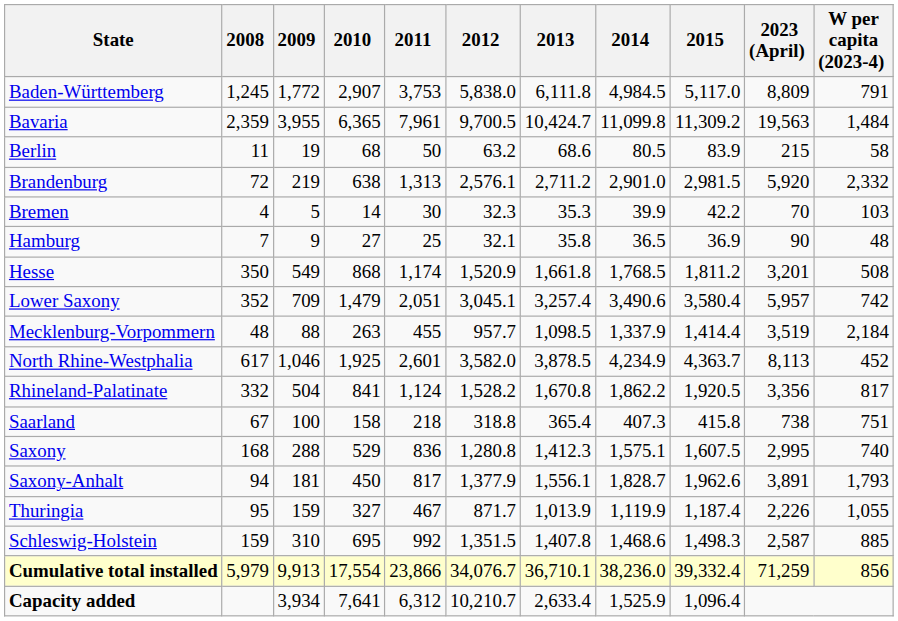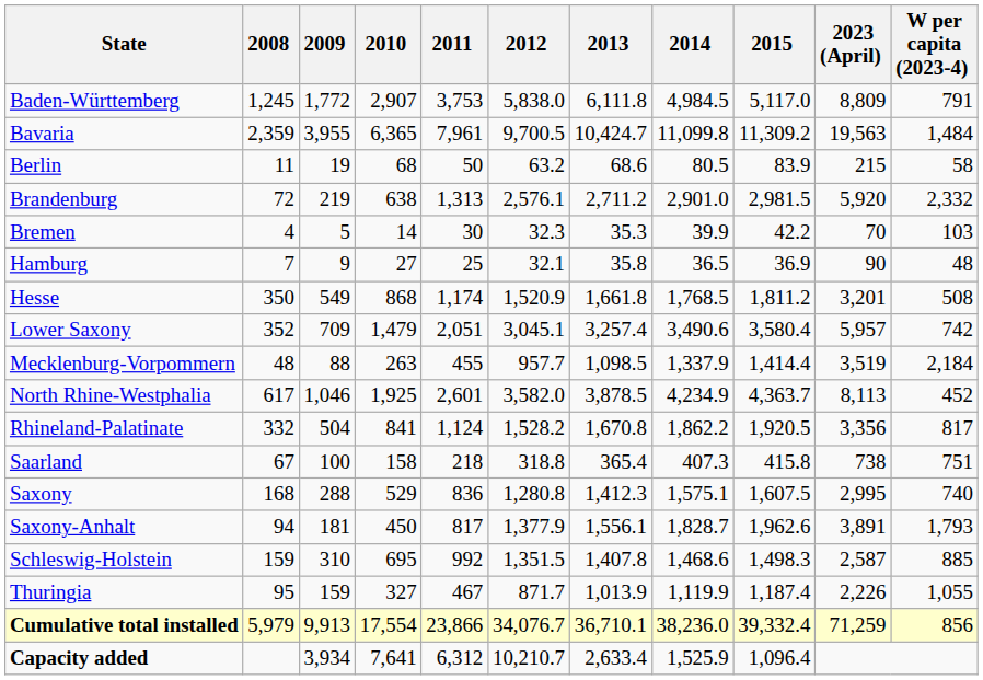rows swapped: Schleswig-Holstein <-> Thuringia
